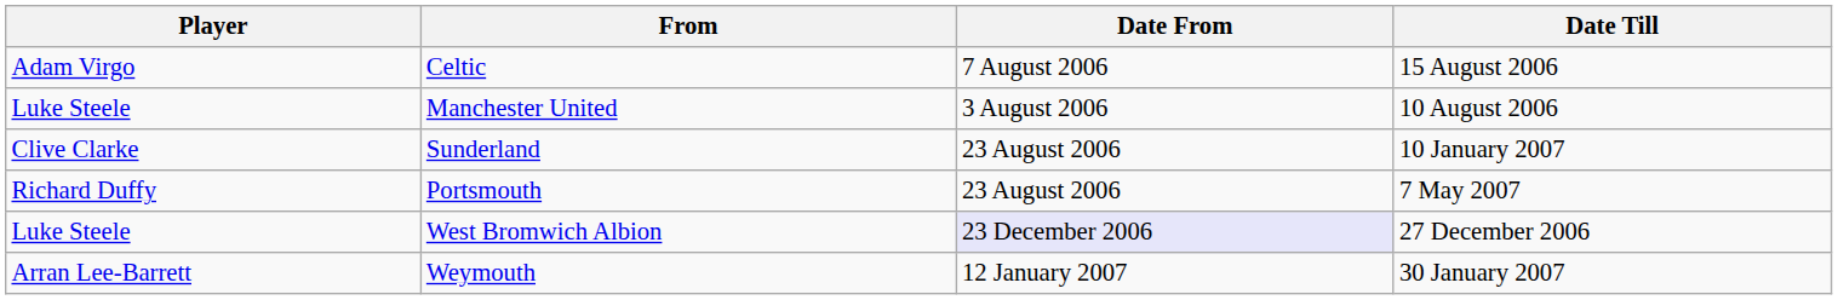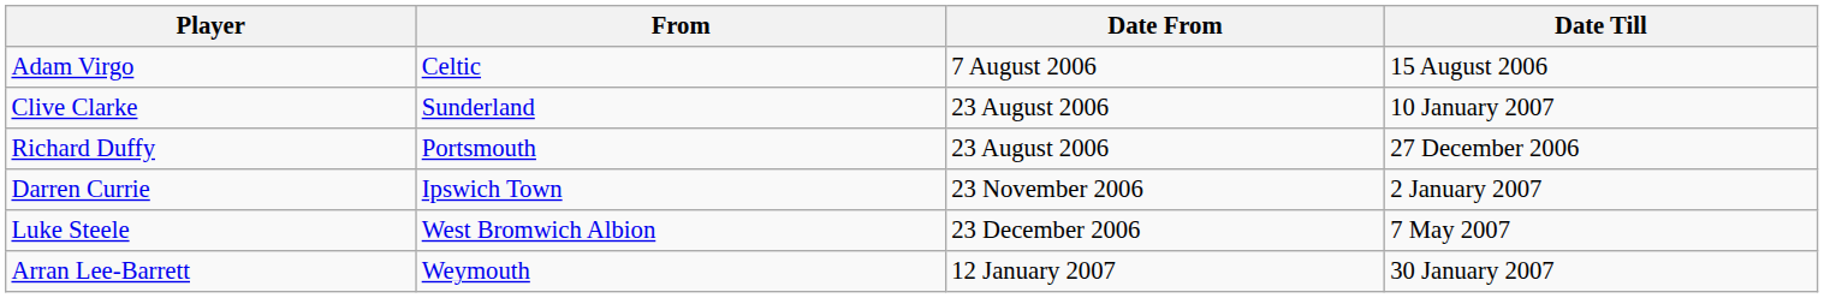- row: Luke Steele | Manchester United | 3 August 2006 | 10 August 2006
Portsmouth | Date Till: 7 May 2007 -> 27 December 2006
+ row: Darren Currie | Ipswich Town | 23 November 2006 | 2 January 2007
West Bromwich Albion | Date From: lavender background -> no background
West Bromwich Albion | Date Till: 27 December 2006 -> 7 May 2007
